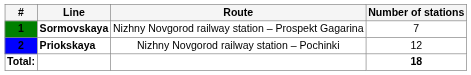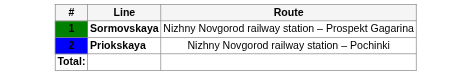- column: Number of stations | 7 | 12 | 18
